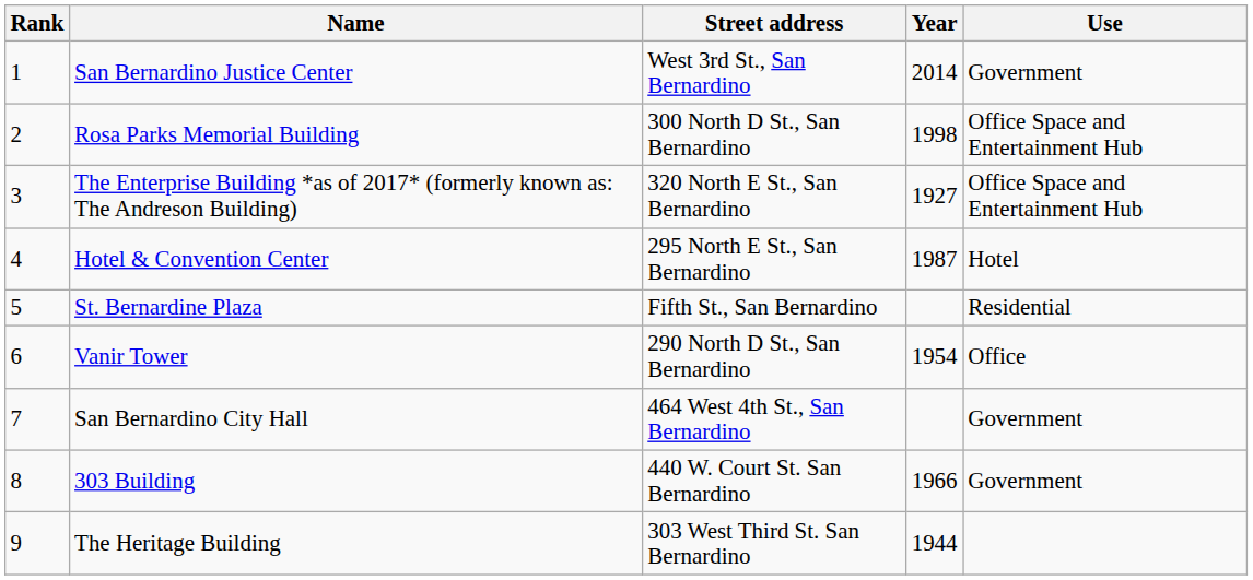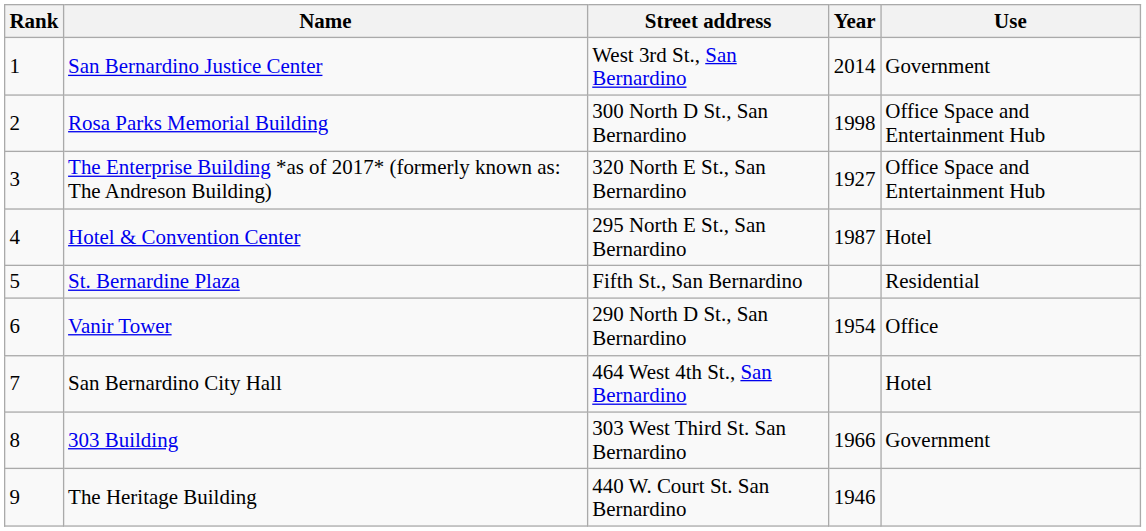San Bernardino City Hall | Use: Government -> Hotel
303 Building | Street address: 440 W. Court St. San Bernardino -> 303 West Third St. San Bernardino
The Heritage Building | Street address: 303 West Third St. San Bernardino -> 440 W. Court St. San Bernardino
The Heritage Building | Year: 1944 -> 1946
